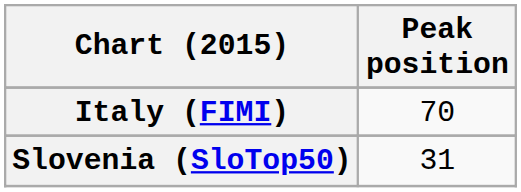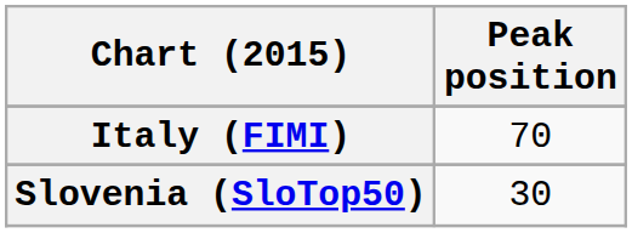Slovenia (SloTop50) | Peak position: 31 -> 30
